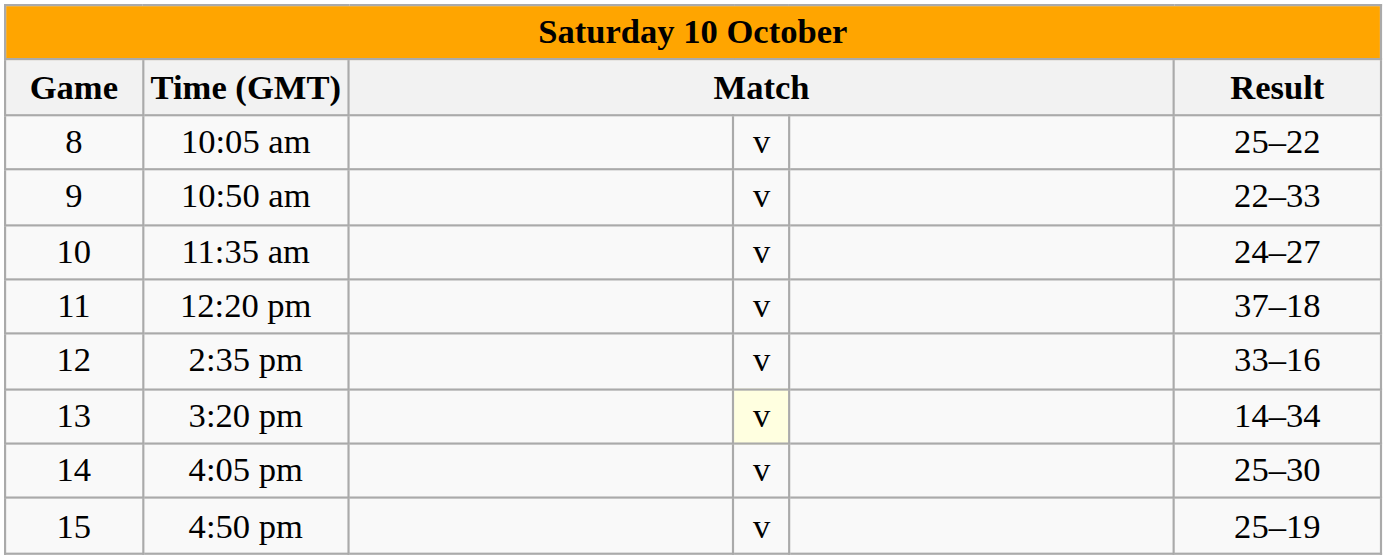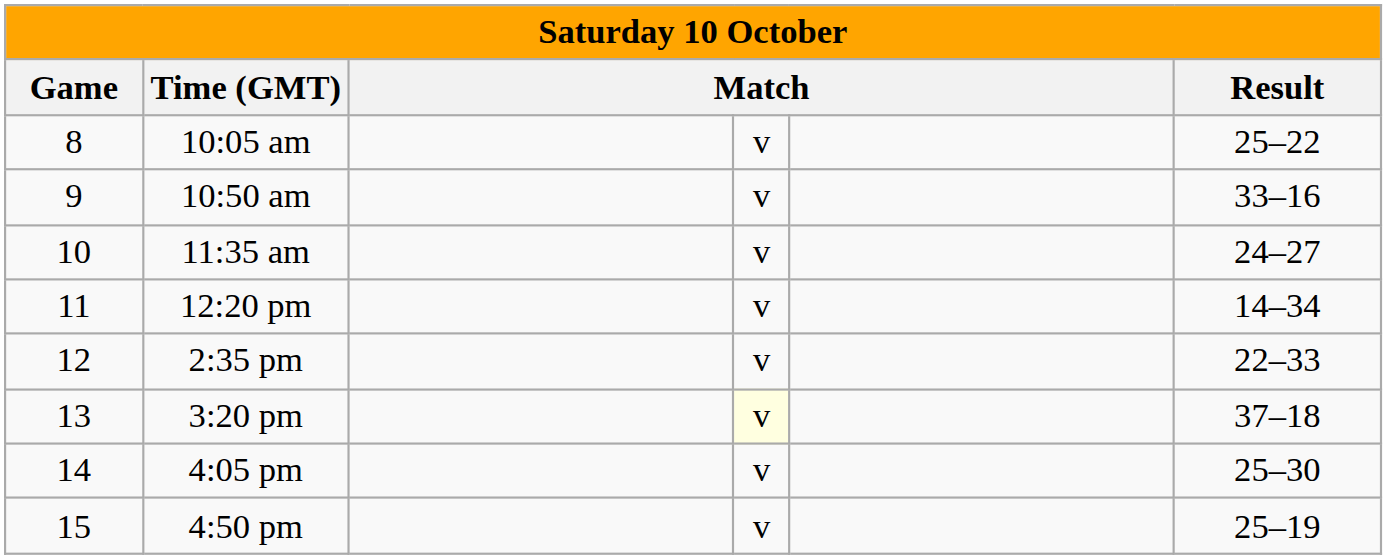10:50 am | Result: 22–33 -> 33–16
12:20 pm | Result: 37–18 -> 14–34
2:35 pm | Result: 33–16 -> 22–33
3:20 pm | Result: 14–34 -> 37–18
